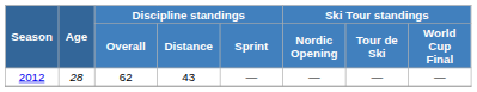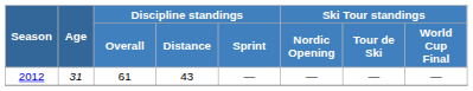2012 | Age: 28 -> 31
2012 | Discipline standings / Overall: 62 -> 61
